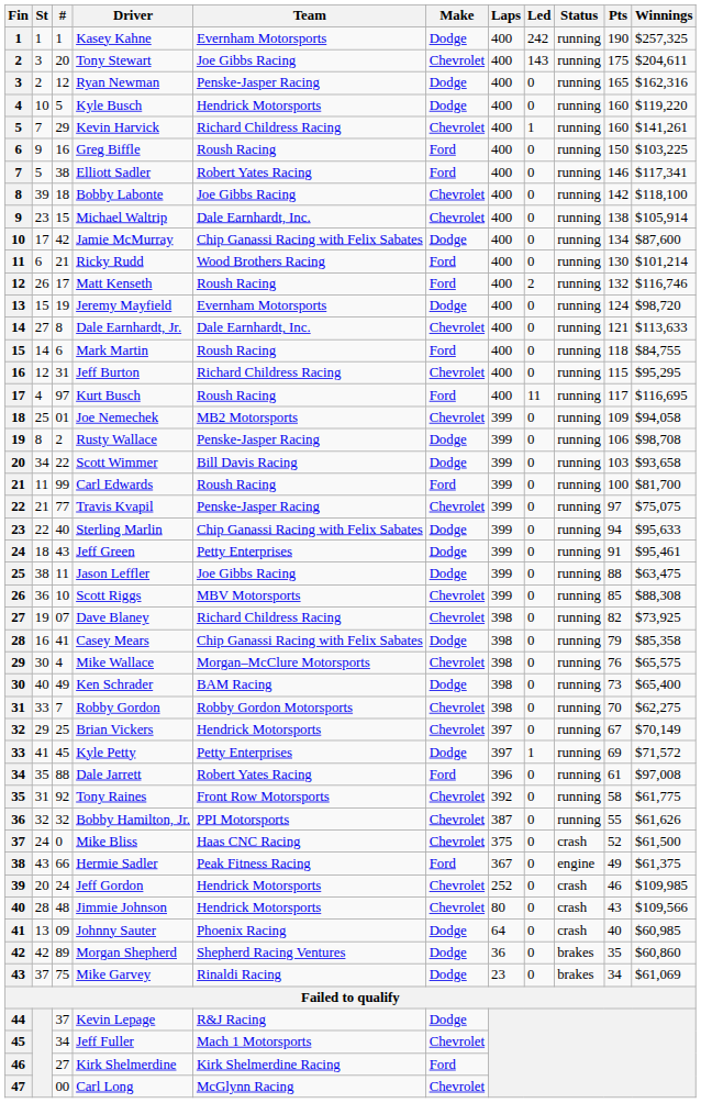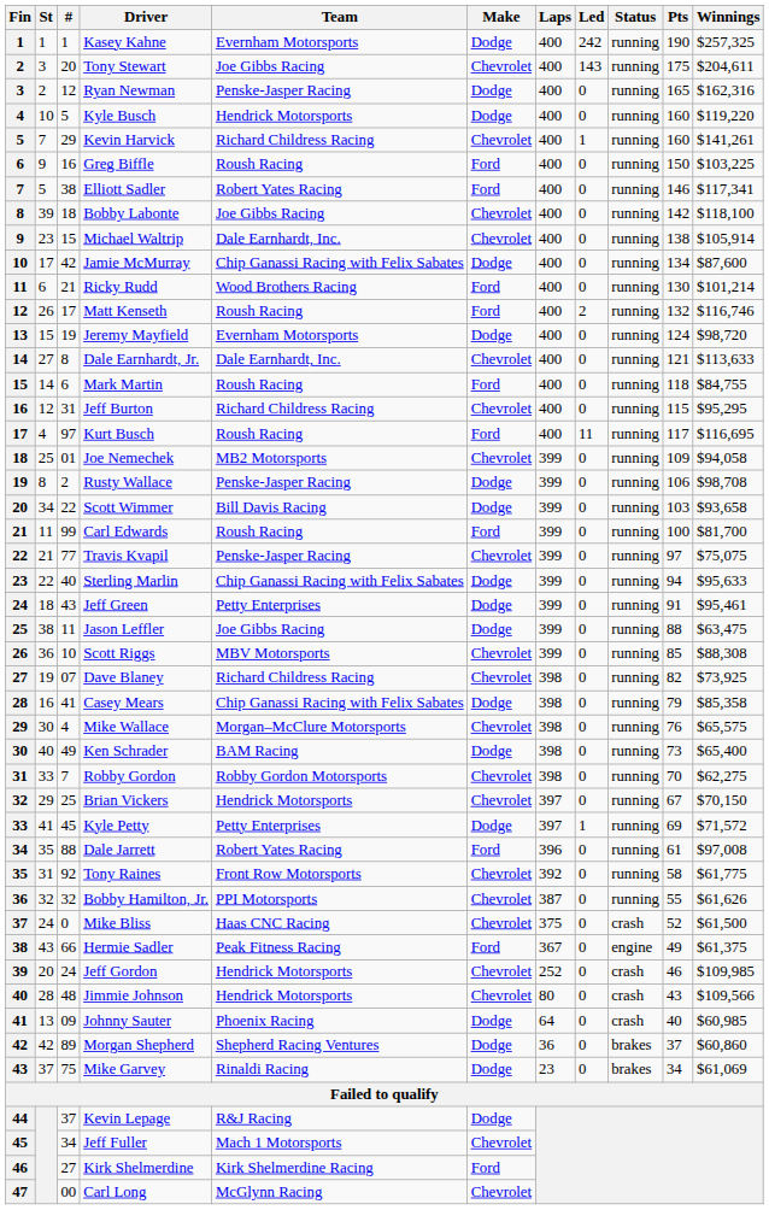Brian Vickers | Winnings: $70,149 -> $70,150
Morgan Shepherd | Pts: 35 -> 37
